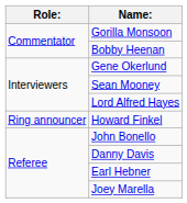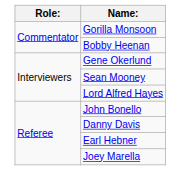- row: Ring announcer | Howard Finkel
